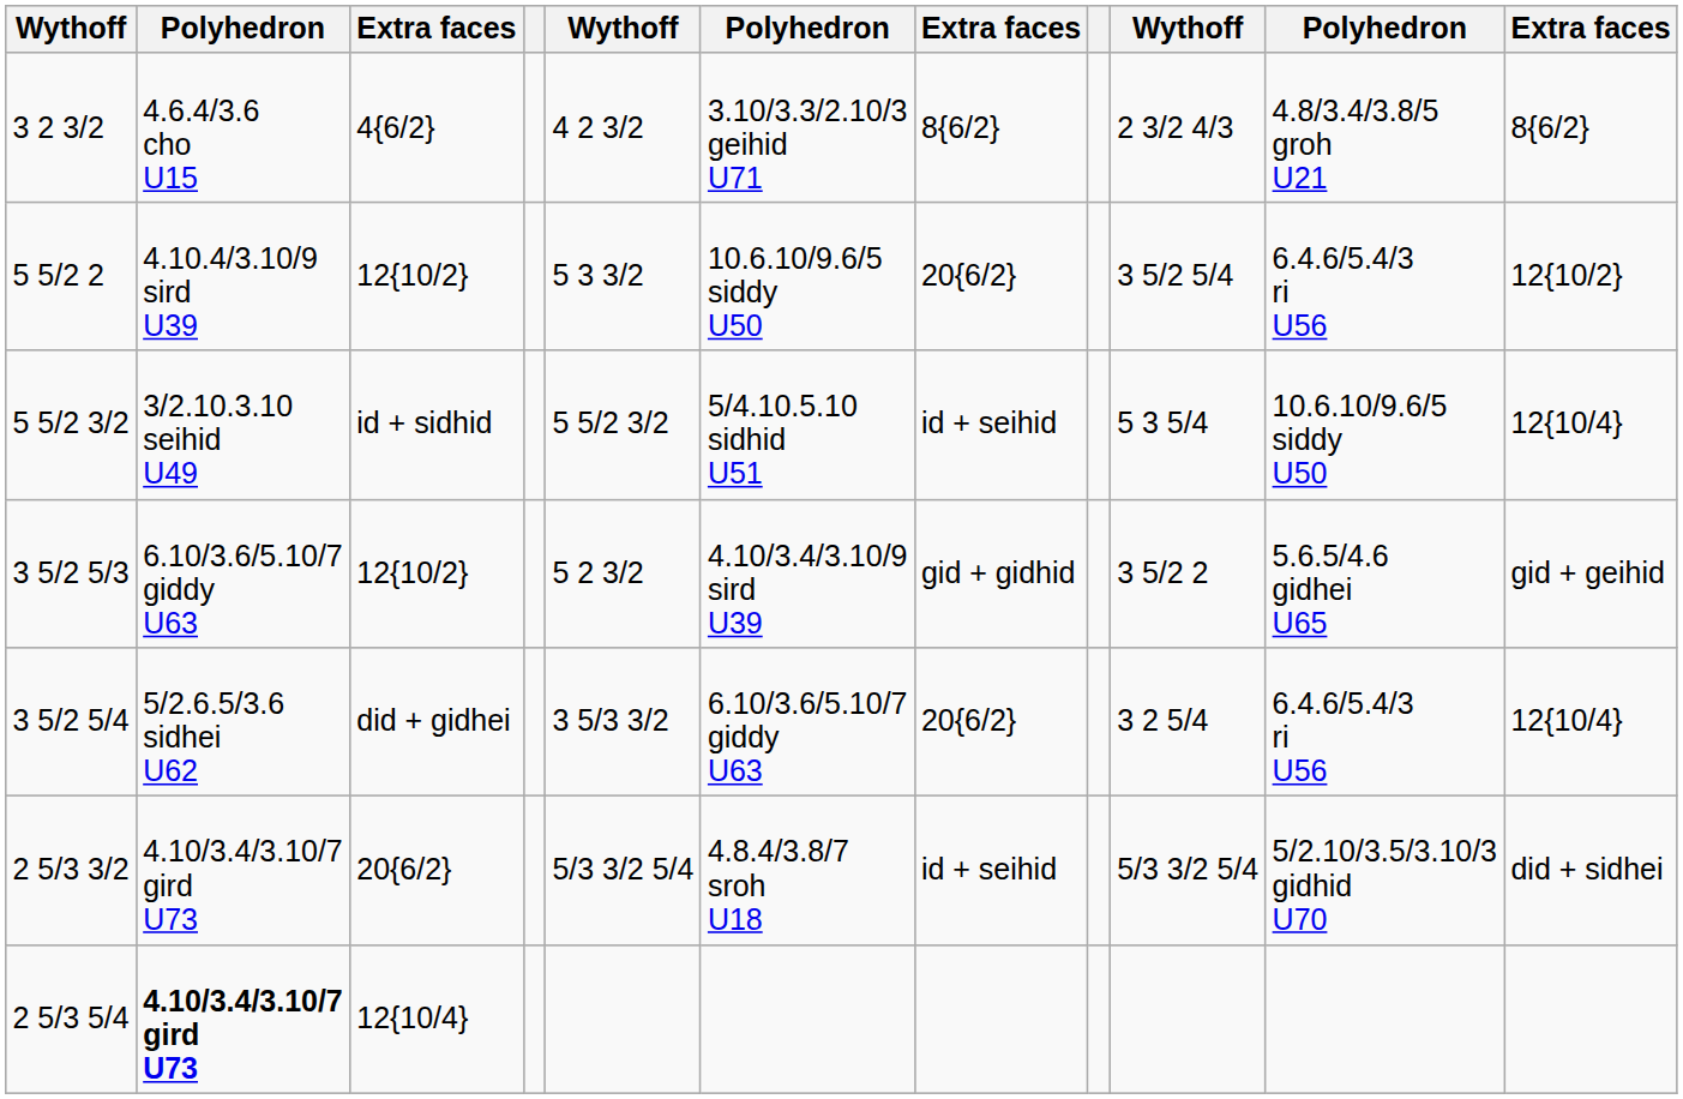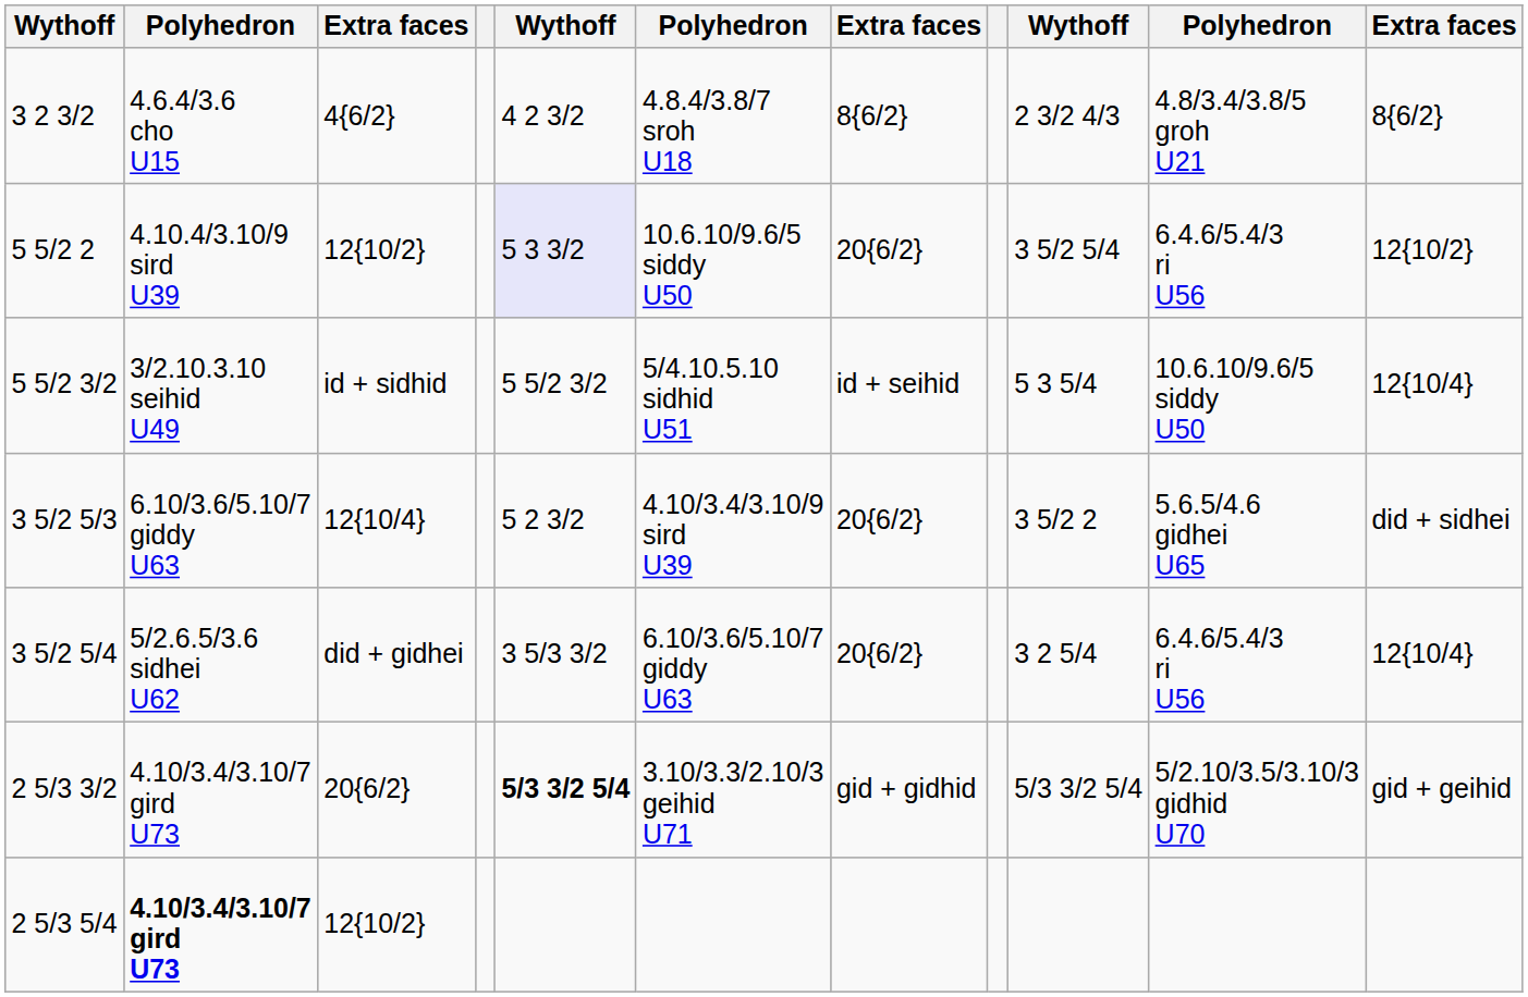3 2 3/2 | column 6: 3.10/3.3/2.10/3 geihid U71 -> 4.8.4/3.8/7 sroh U18
5 5/2 2 | column 5: no background -> lavender background
3 5/2 5/3 | column 3: 12{10/2} -> 12{10/4}
3 5/2 5/3 | column 7: gid + gidhid -> 20{6/2}
3 5/2 5/3 | column 11: gid + geihid -> did + sidhei
2 5/3 3/2 | column 5: normal -> bold
2 5/3 3/2 | column 6: 4.8.4/3.8/7 sroh U18 -> 3.10/3.3/2.10/3 geihid U71
2 5/3 3/2 | column 7: id + seihid -> gid + gidhid
2 5/3 3/2 | column 11: did + sidhei -> gid + geihid
2 5/3 5/4 | column 3: 12{10/4} -> 12{10/2}
